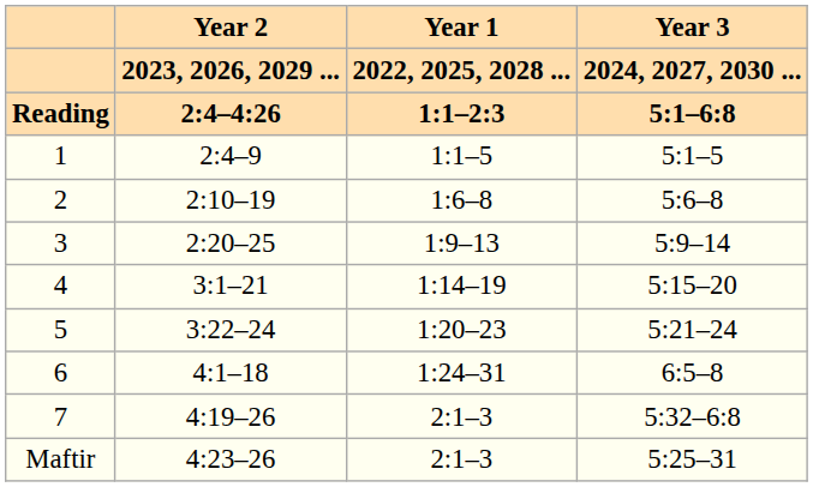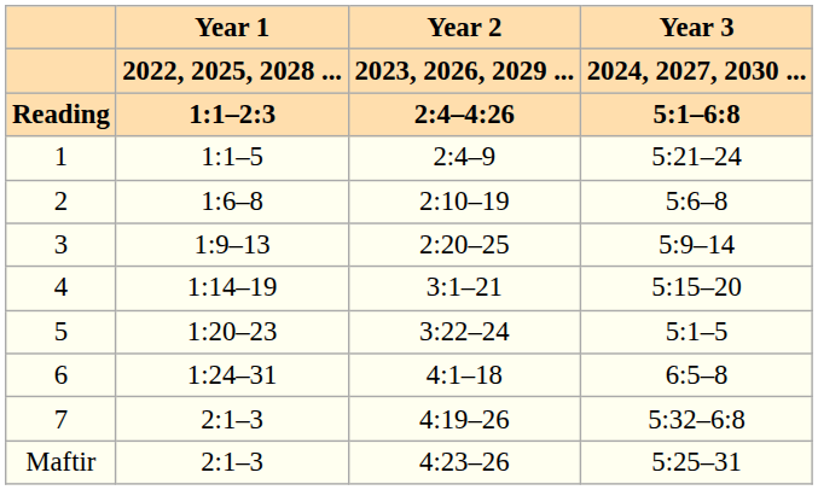columns swapped: Year 1 / 2022, 2025, 2028 ... / 1:1–2:3 <-> Year 2 / 2023, 2026, 2029 ... / 2:4–4:26
1 | Year 3 / 2024, 2027, 2030 ... / 5:1–6:8: 5:1–5 -> 5:21–24
5 | Year 3 / 2024, 2027, 2030 ... / 5:1–6:8: 5:21–24 -> 5:1–5
